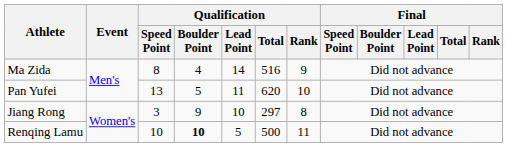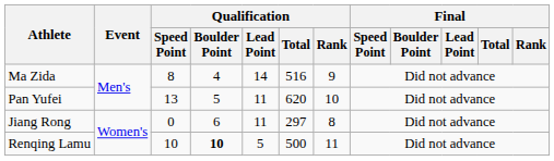Jiang Rong | Qualification / Speed Point: 3 -> 0
Jiang Rong | Qualification / Boulder Point: 9 -> 6
Jiang Rong | Qualification / Lead Point: 10 -> 11
